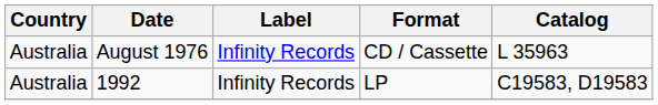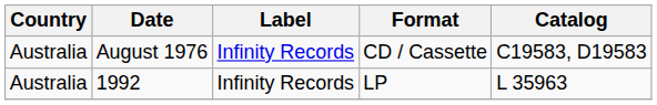August 1976 | Catalog: L 35963 -> C19583, D19583
1992 | Catalog: C19583, D19583 -> L 35963
